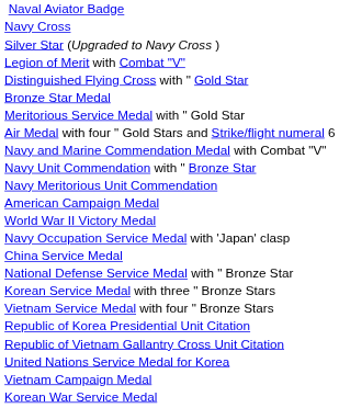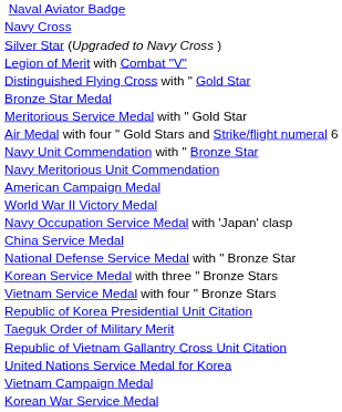- row: Navy and Marine Commendation Medal with Combat "V"
+ row: Taeguk Order of Military Merit
